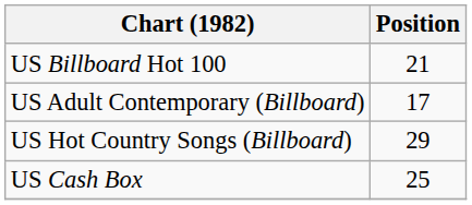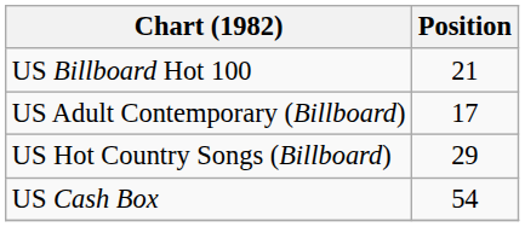US Cash Box | Position: 25 -> 54
